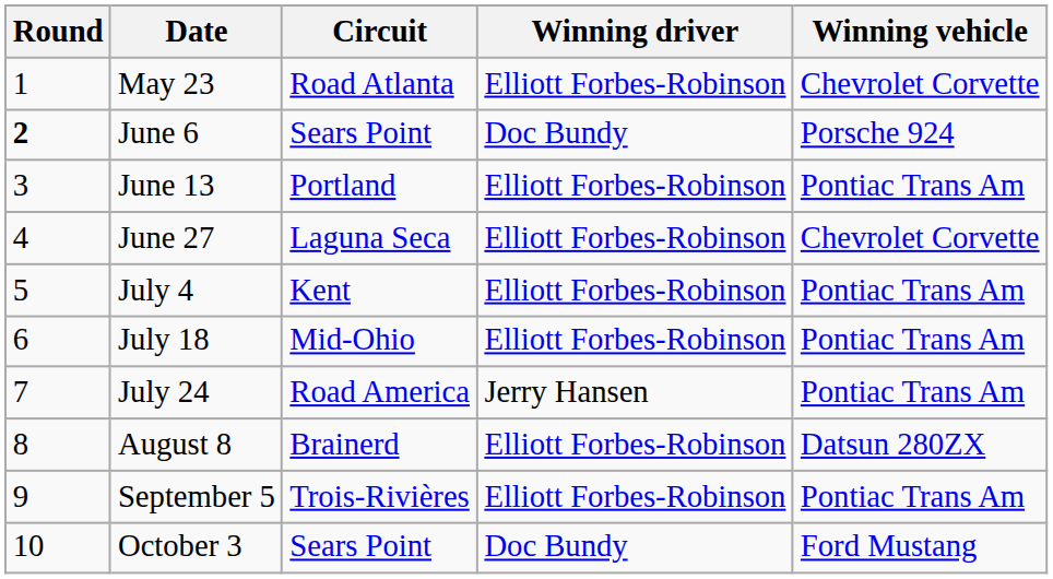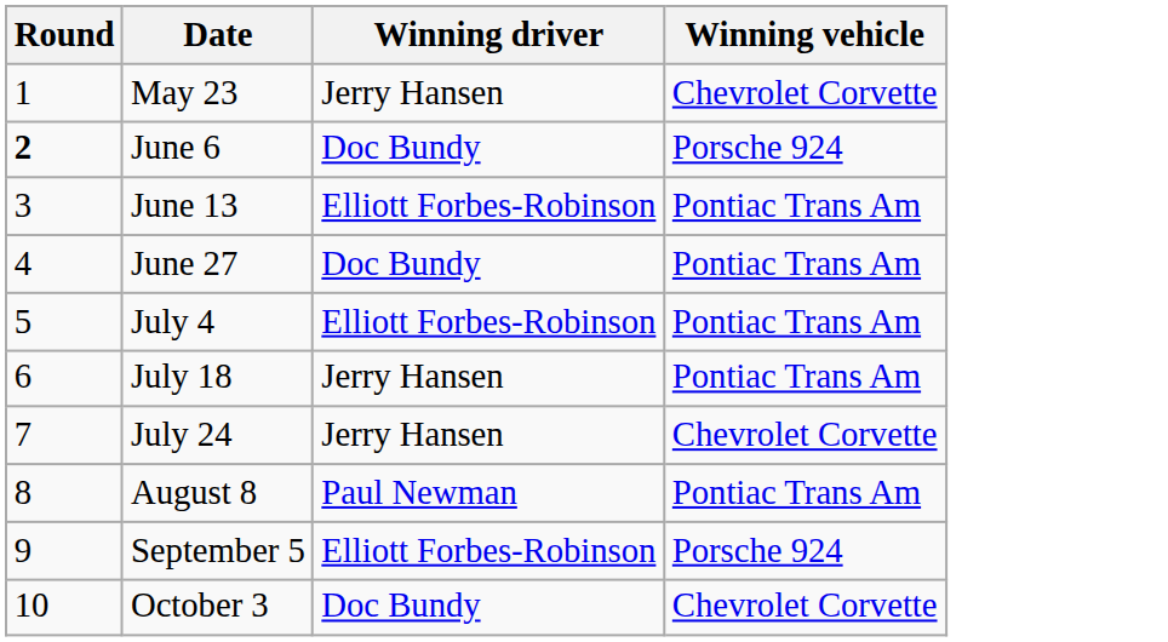- column: Circuit | Road Atlanta | Sears Point | Portland | Laguna Seca | Kent | Mid-Ohio | Road America | Brainerd | Trois-Rivières | Sears Point
May 23 | Winning driver: Elliott Forbes-Robinson -> Jerry Hansen
June 27 | Winning driver: Elliott Forbes-Robinson -> Doc Bundy
June 27 | Winning vehicle: Chevrolet Corvette -> Pontiac Trans Am
July 18 | Winning driver: Elliott Forbes-Robinson -> Jerry Hansen
July 24 | Winning vehicle: Pontiac Trans Am -> Chevrolet Corvette
August 8 | Winning driver: Elliott Forbes-Robinson -> Paul Newman
August 8 | Winning vehicle: Datsun 280ZX -> Pontiac Trans Am
September 5 | Winning vehicle: Pontiac Trans Am -> Porsche 924
October 3 | Winning vehicle: Ford Mustang -> Chevrolet Corvette
